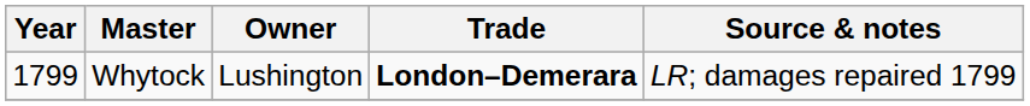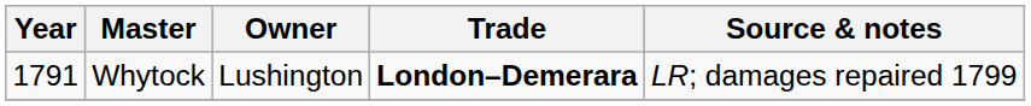Whytock | Year: 1799 -> 1791
